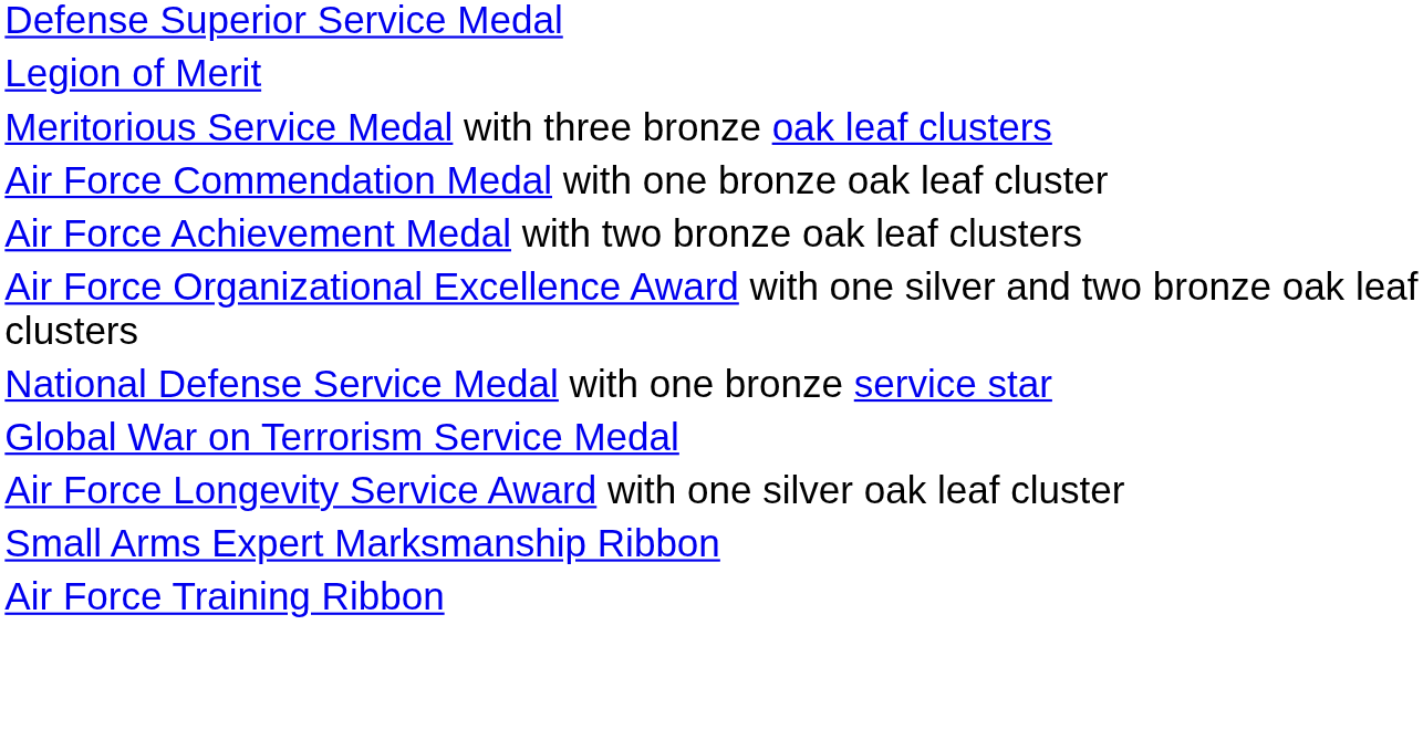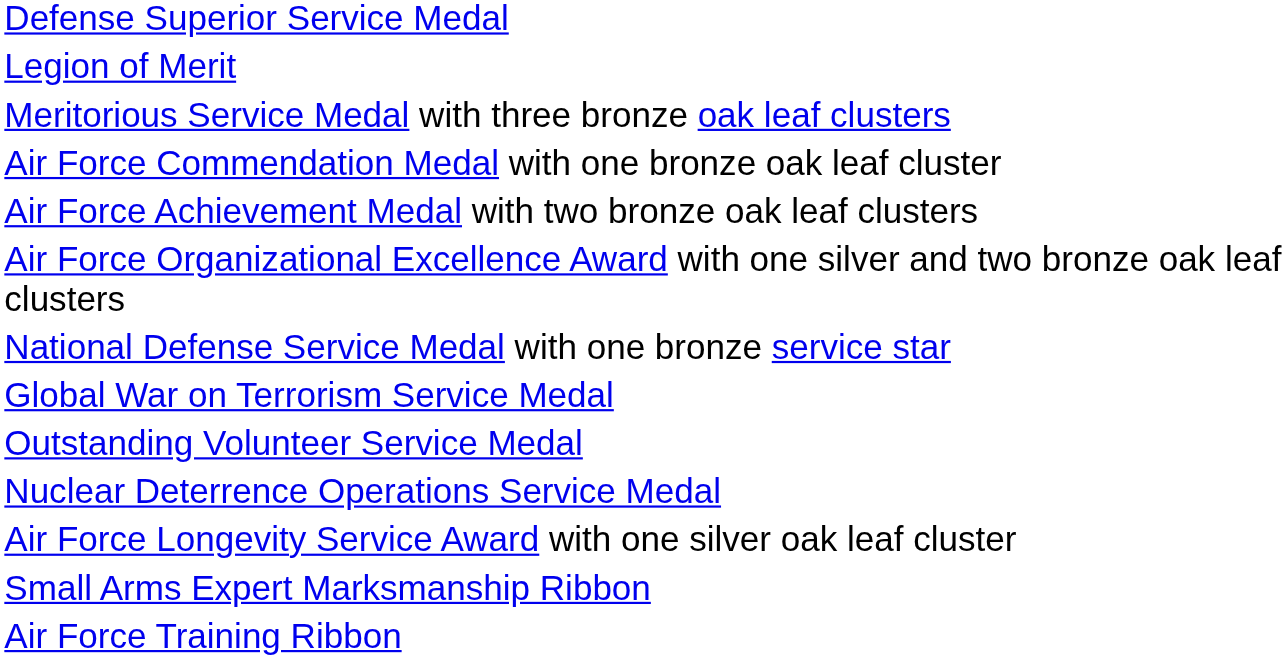+ row: Outstanding Volunteer Service Medal
+ row: Nuclear Deterrence Operations Service Medal
